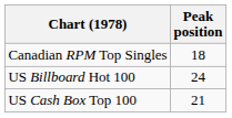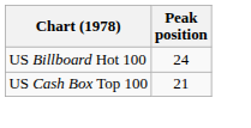- row: Canadian RPM Top Singles | 18
